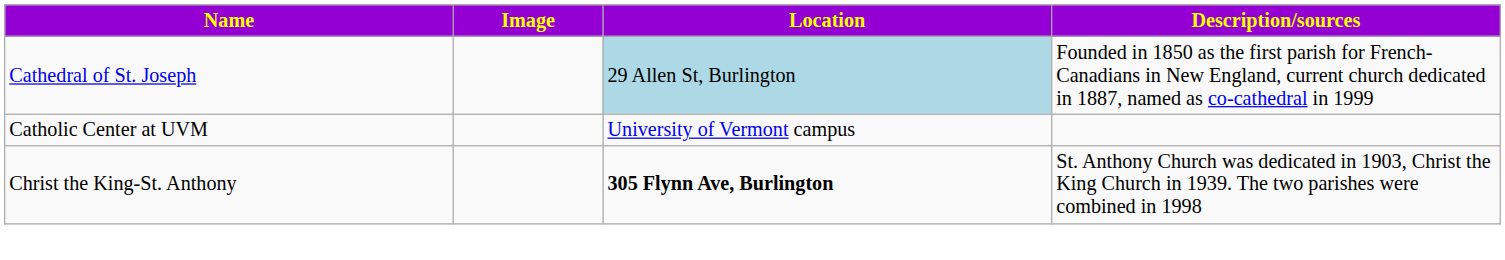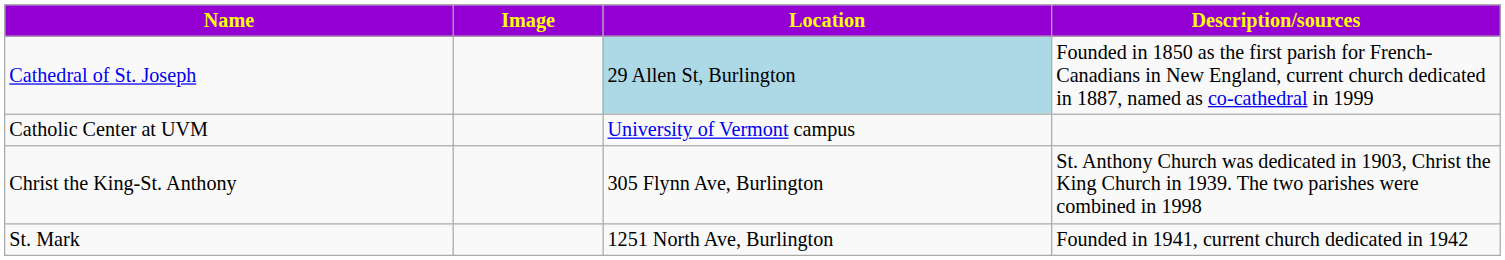Christ the King-St. Anthony | Location: bold -> normal
+ row: St. Mark | 1251 North Ave, Burlington | Founded in 1941, current church dedicated in 1942
